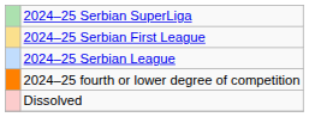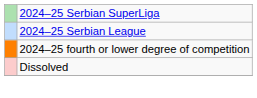- row: 2024–25 Serbian First League
